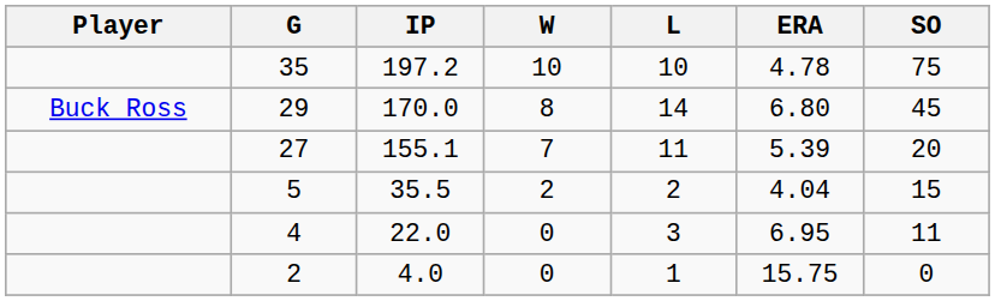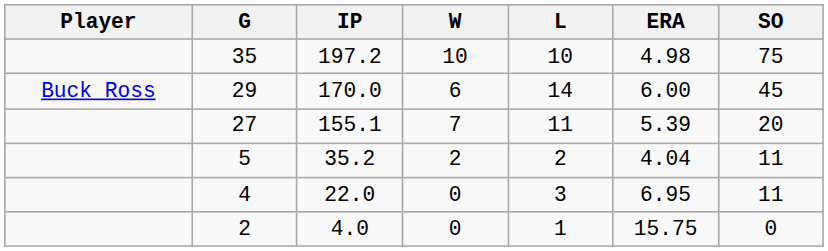35 | ERA: 4.78 -> 4.98
29 | W: 8 -> 6
29 | ERA: 6.80 -> 6.00
5 | IP: 35.5 -> 35.2
5 | SO: 15 -> 11
